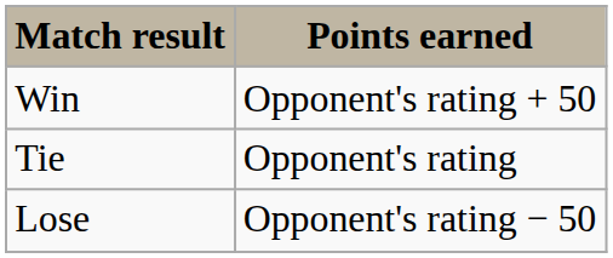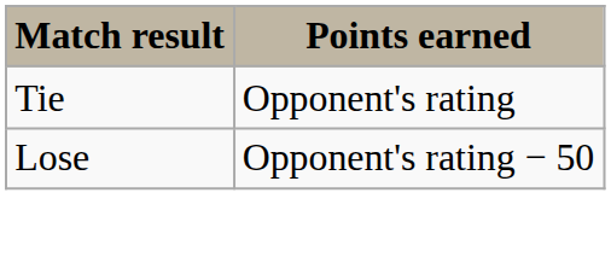- row: Win | Opponent's rating + 50
